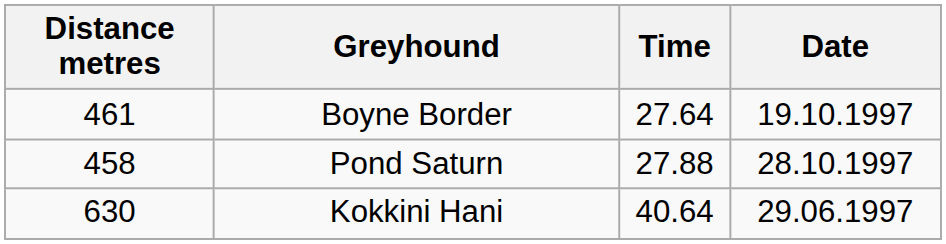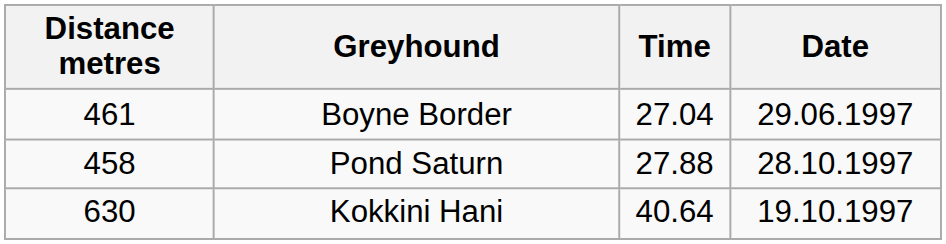Boyne Border | Time: 27.64 -> 27.04
Boyne Border | Date: 19.10.1997 -> 29.06.1997
Kokkini Hani | Date: 29.06.1997 -> 19.10.1997
